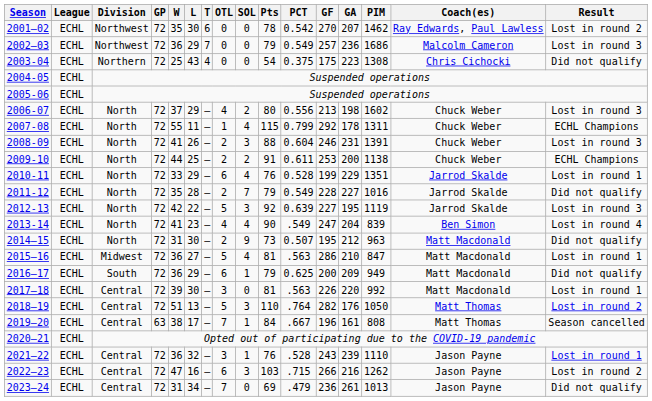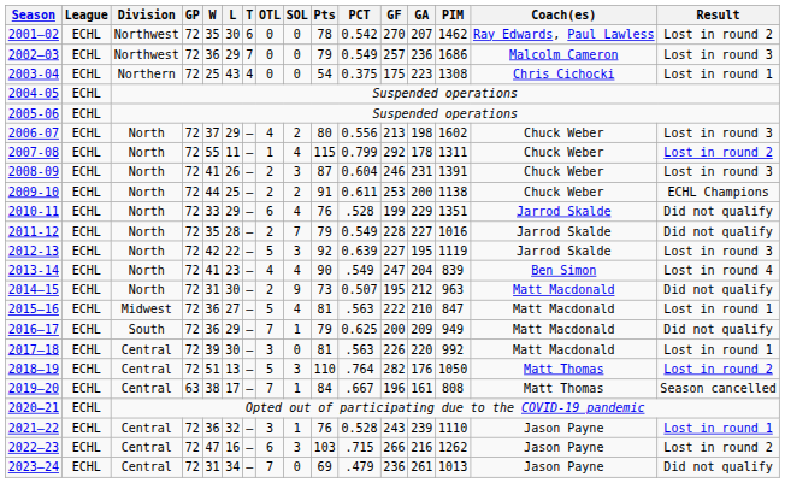2003-04 | Result: Did not qualify -> Lost in round 1
2007-08 | Result: ECHL Champions -> Lost in round 2
2008-09 | Pts: 88 -> 87
2010-11 | PCT: 0.528 -> .528
2010-11 | Result: Lost in round 1 -> Did not qualify
2015–16 | GF: 286 -> 222
2016–17 | OTL: 6 -> 7
2021–22 | PCT: .528 -> 0.528
